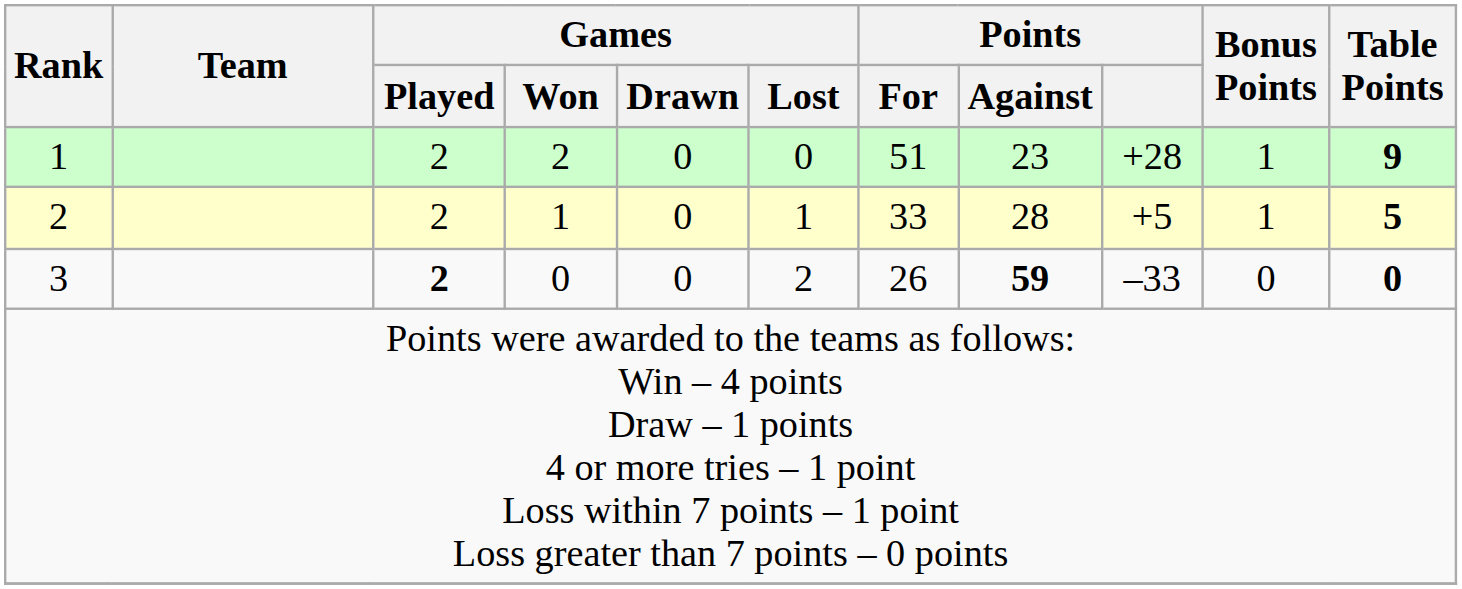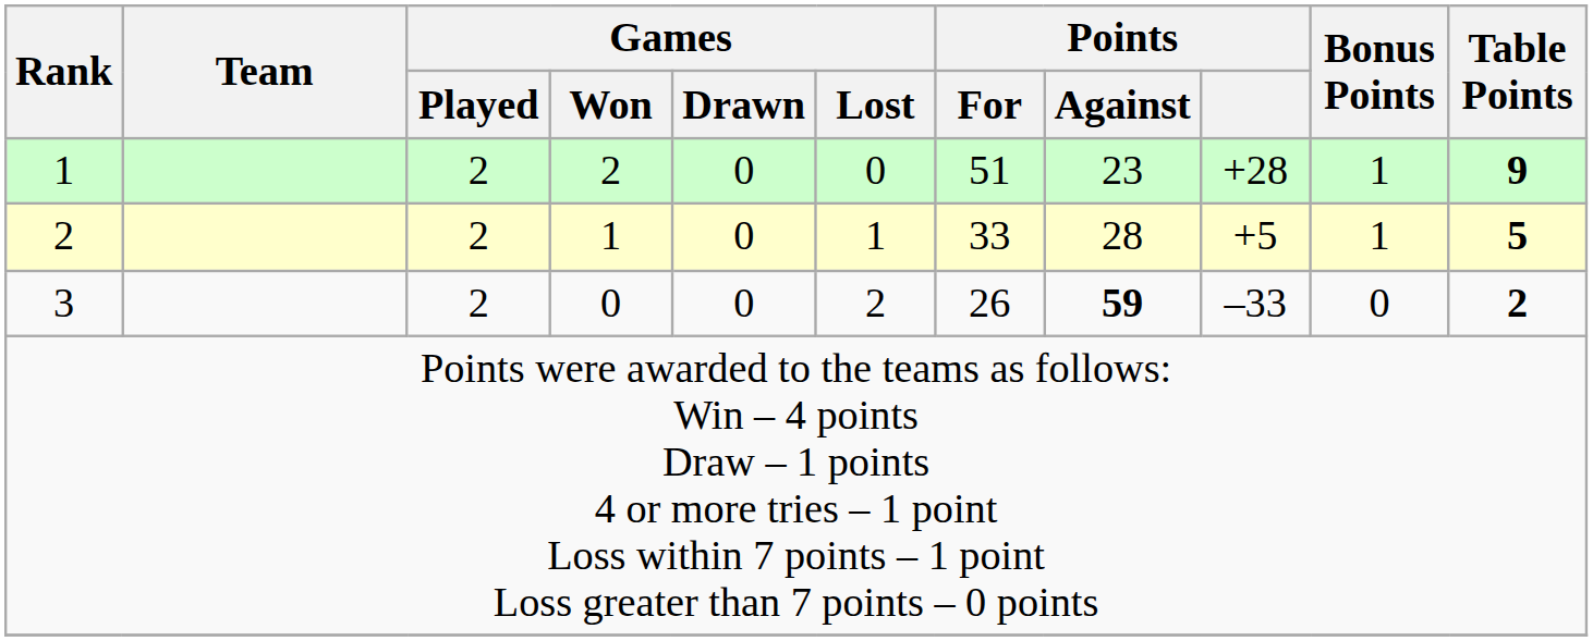3 | Games / Played: bold -> normal
3 | Table Points: 0 -> 2
